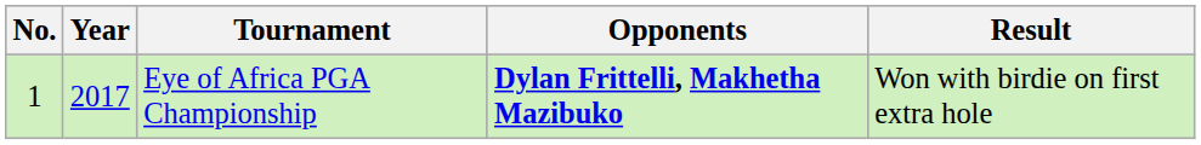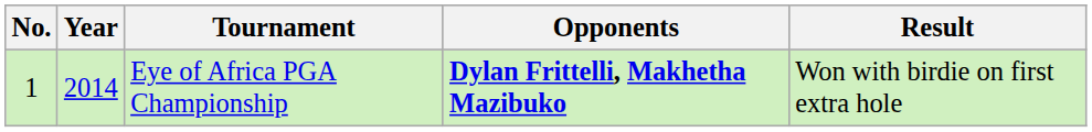Eye of Africa PGA Championship | Year: 2017 -> 2014
